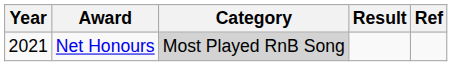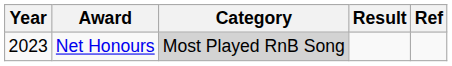Net Honours | Year: 2021 -> 2023
